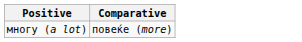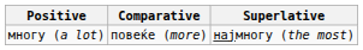+ column: Superlative | најмногу (the most)
